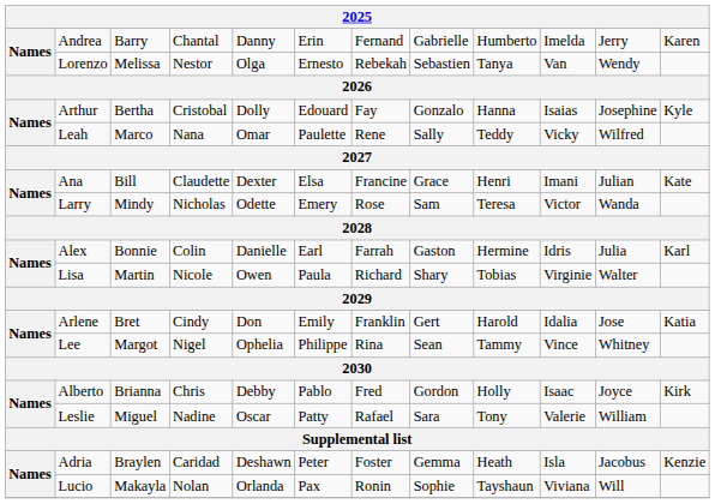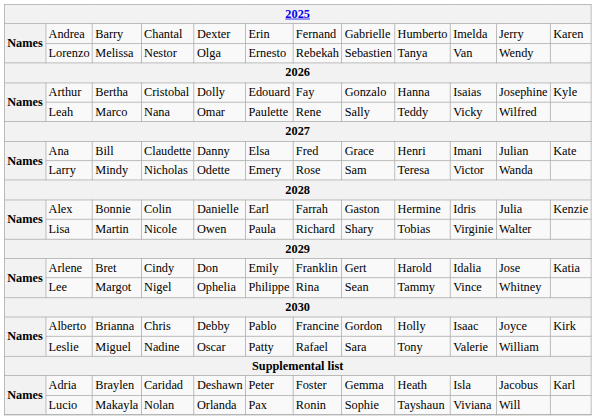Andrea | column 5: Danny -> Dexter
Ana | column 5: Dexter -> Danny
Ana | column 7: Francine -> Fred
Alex | column 12: Karl -> Kenzie
Alberto | column 7: Fred -> Francine
Adria | column 12: Kenzie -> Karl
